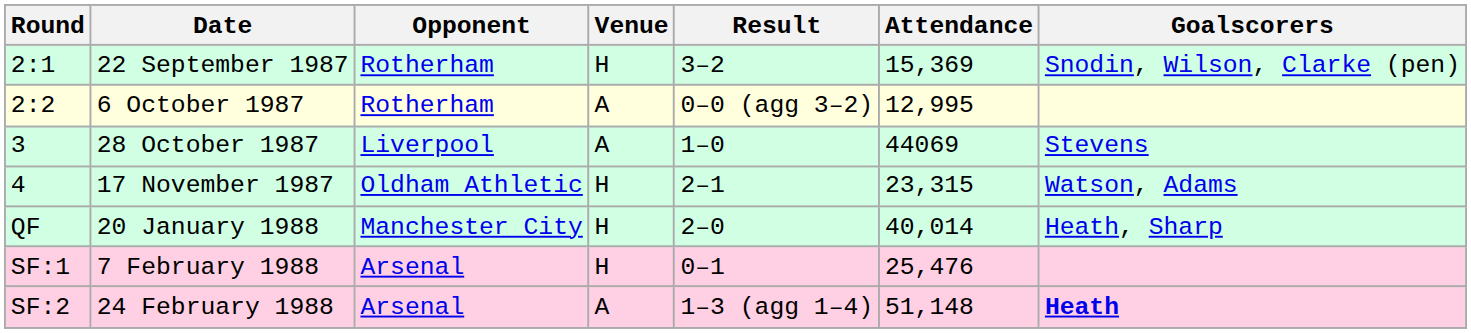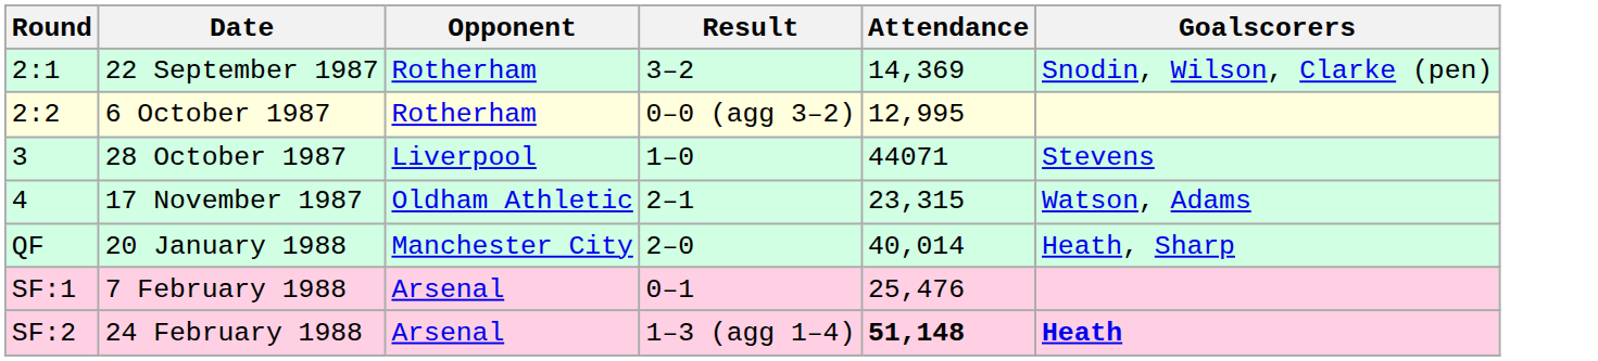- column: Venue | H | A | A | H | H | H | A
22 September 1987 | Attendance: 15,369 -> 14,369
28 October 1987 | Attendance: 44069 -> 44071
24 February 1988 | Attendance: normal -> bold
